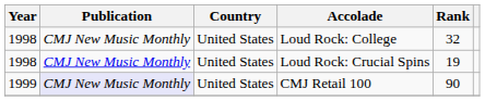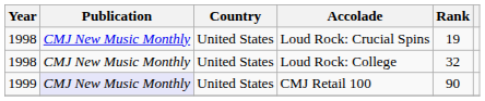rows swapped: Loud Rock: Crucial Spins <-> Loud Rock: College
